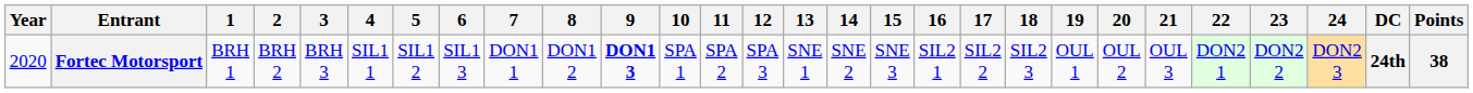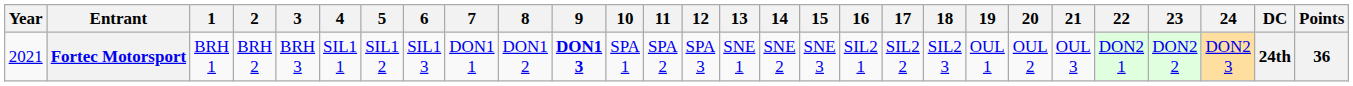Fortec Motorsport | Year: 2020 -> 2021
Fortec Motorsport | Points: 38 -> 36
